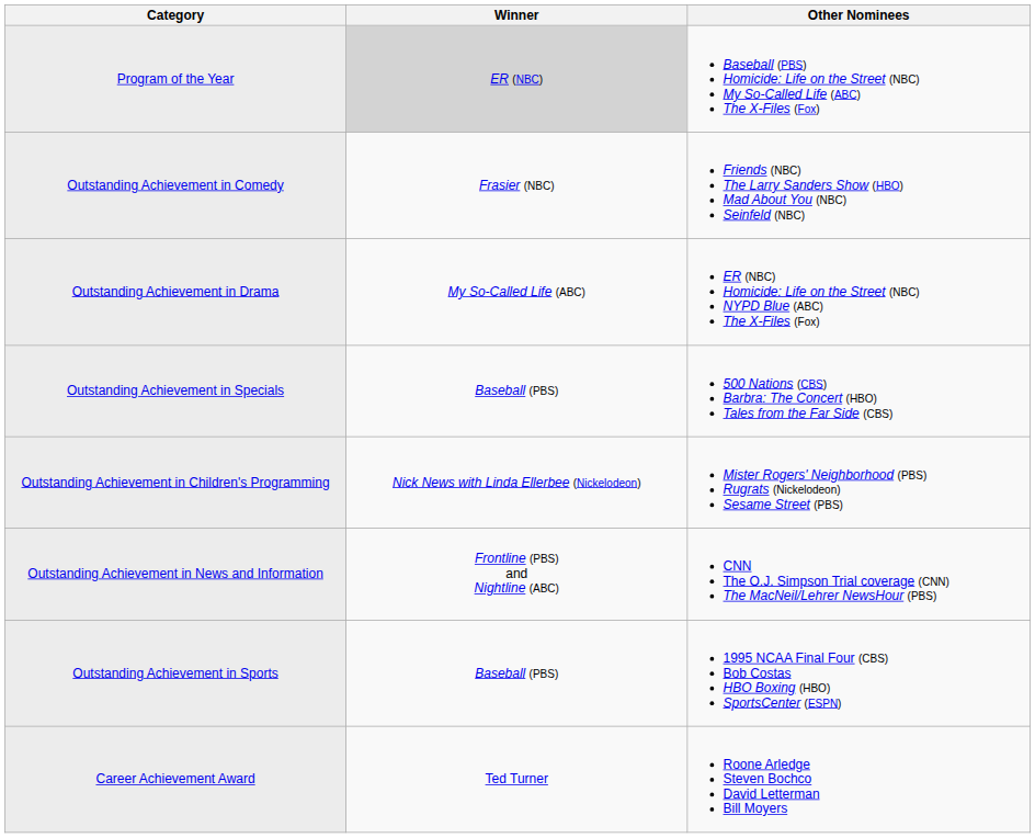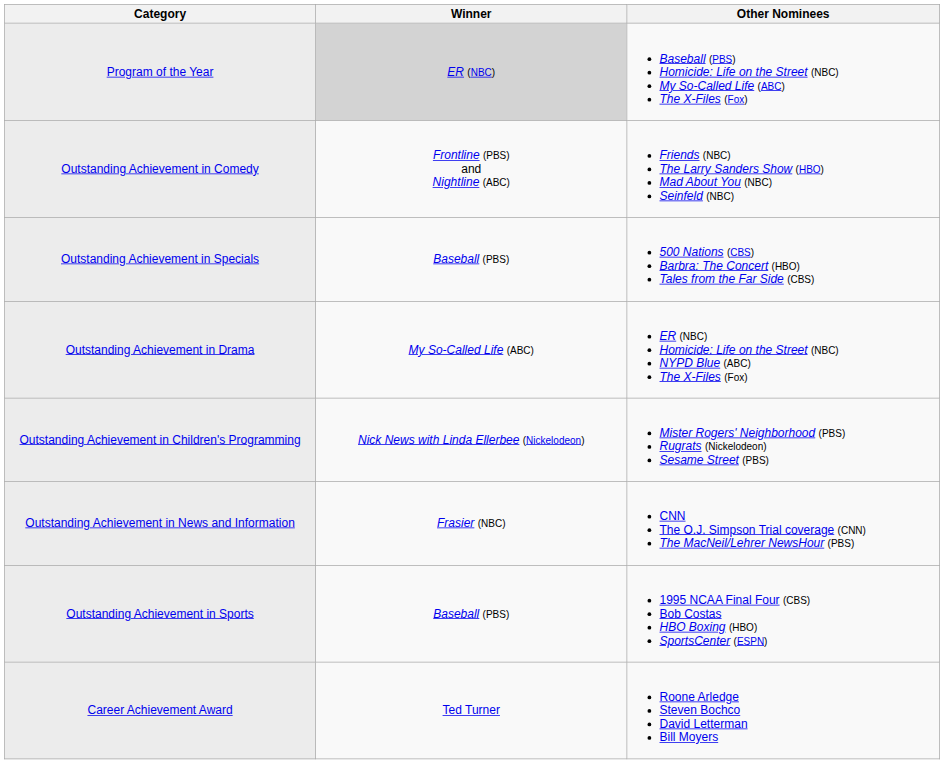Outstanding Achievement in Comedy | Winner: Frasier (NBC) -> Frontline (PBS) and Nightline (ABC)
rows swapped: Outstanding Achievement in Drama <-> Outstanding Achievement in Specials
Outstanding Achievement in News and Information | Winner: Frontline (PBS) and Nightline (ABC) -> Frasier (NBC)
